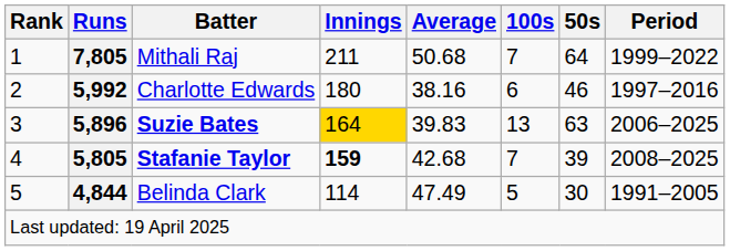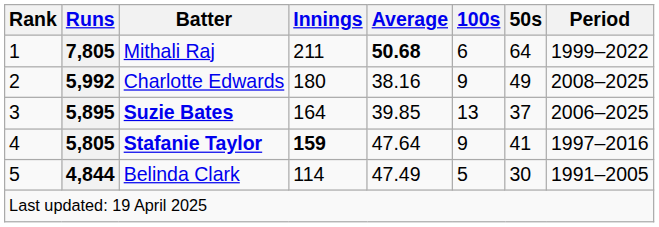Mithali Raj | Average: normal -> bold
Mithali Raj | 100s: 7 -> 6
Charlotte Edwards | 100s: 6 -> 9
Charlotte Edwards | 50s: 46 -> 49
Charlotte Edwards | Period: 1997–2016 -> 2008–2025
Suzie Bates | Runs: 5,896 -> 5,895
Suzie Bates | Innings: gold background -> no background
Suzie Bates | Average: 39.83 -> 39.85
Suzie Bates | 50s: 63 -> 37
Stafanie Taylor | Average: 42.68 -> 47.64
Stafanie Taylor | 100s: 7 -> 9
Stafanie Taylor | 50s: 39 -> 41
Stafanie Taylor | Period: 2008–2025 -> 1997–2016
